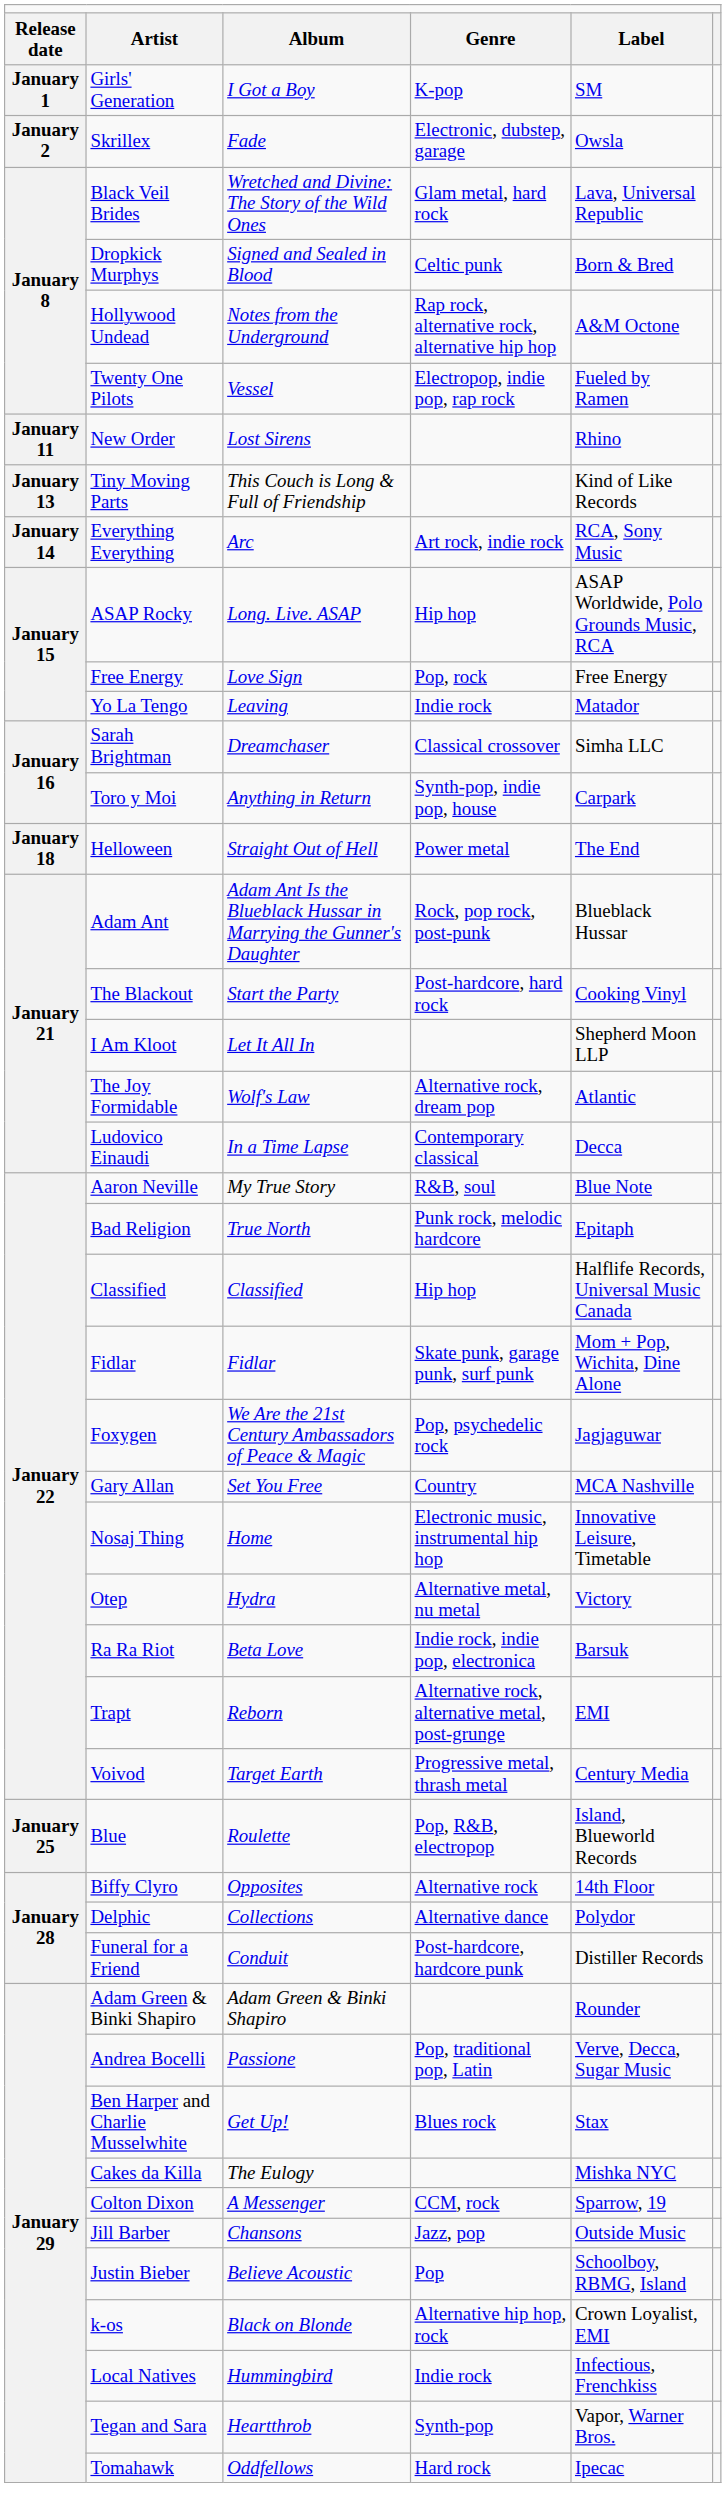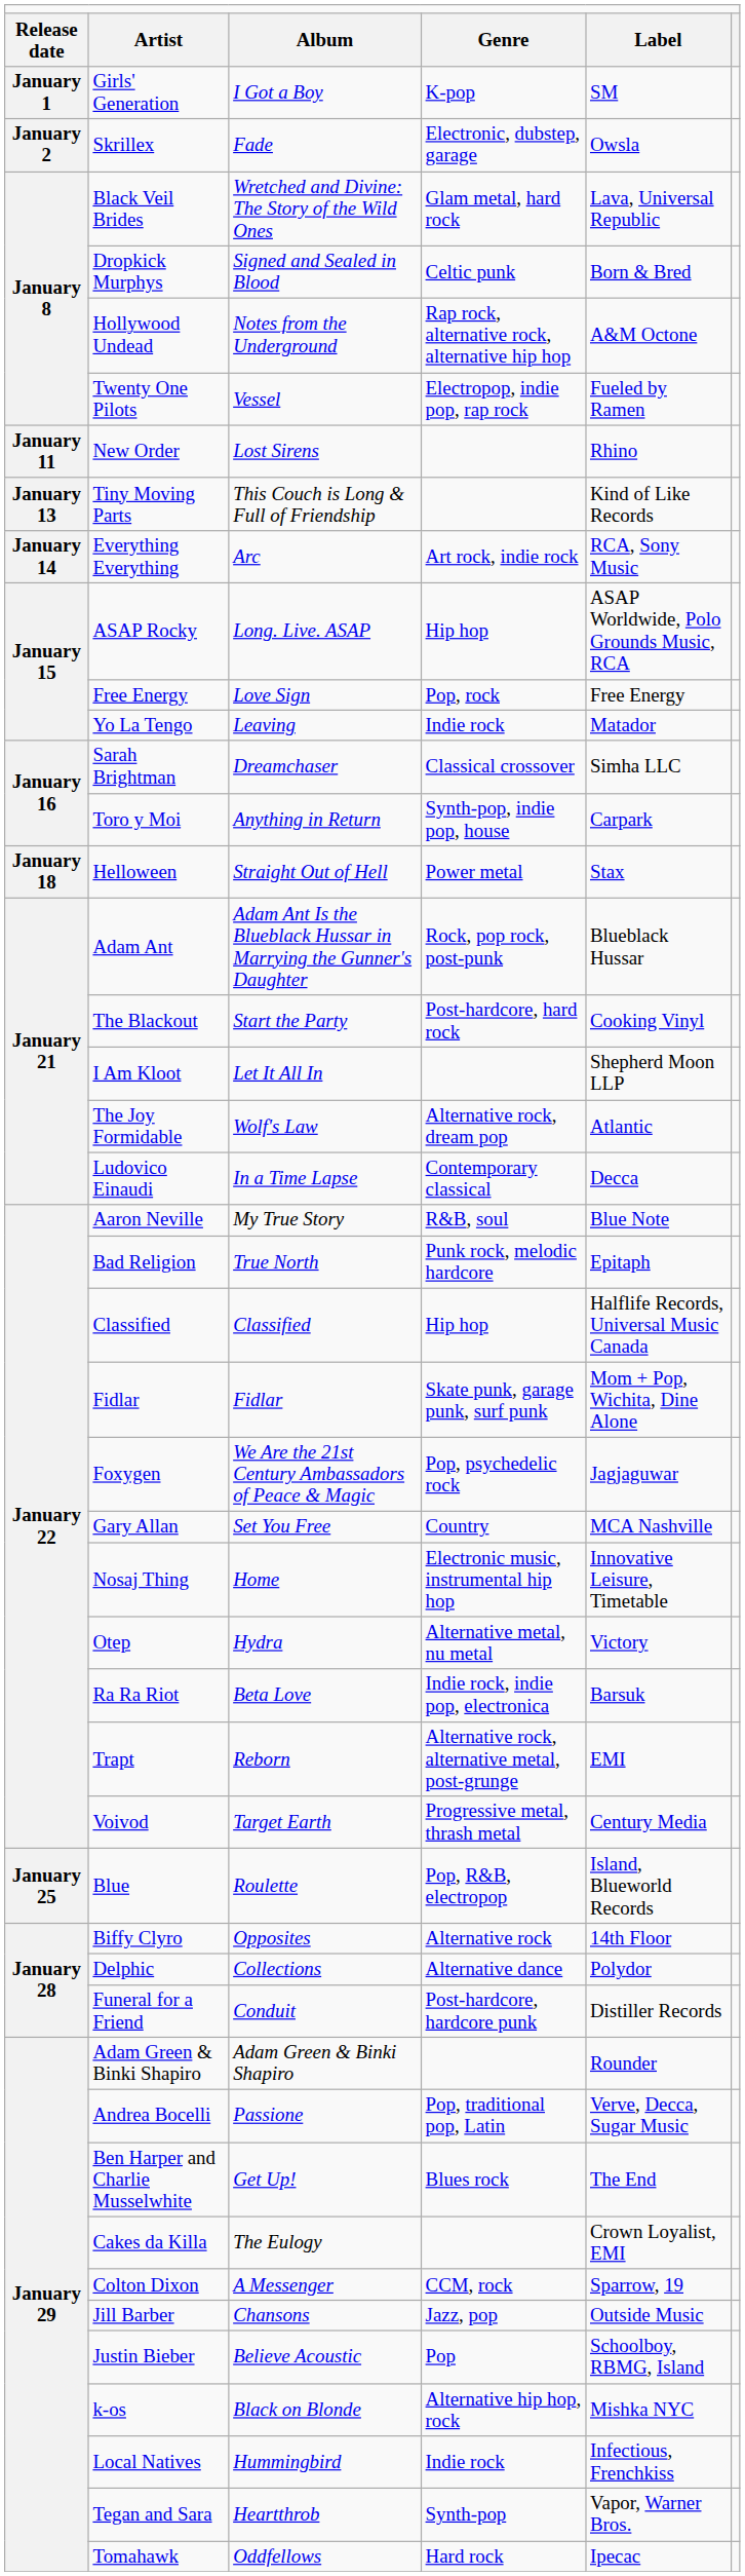Helloween | column 5: The End -> Stax
Ben Harper and Charlie Musselwhite | column 5: Stax -> The End
Cakes da Killa | column 5: Mishka NYC -> Crown Loyalist, EMI
k-os | column 5: Crown Loyalist, EMI -> Mishka NYC
